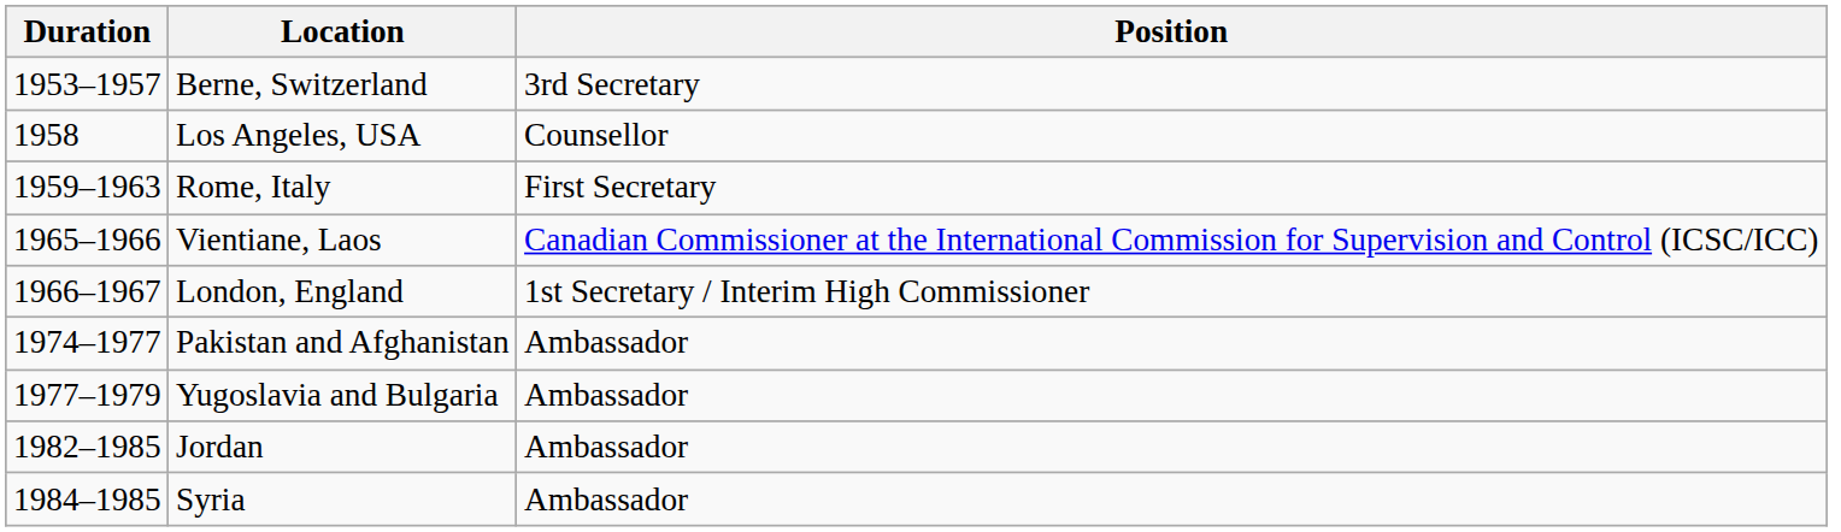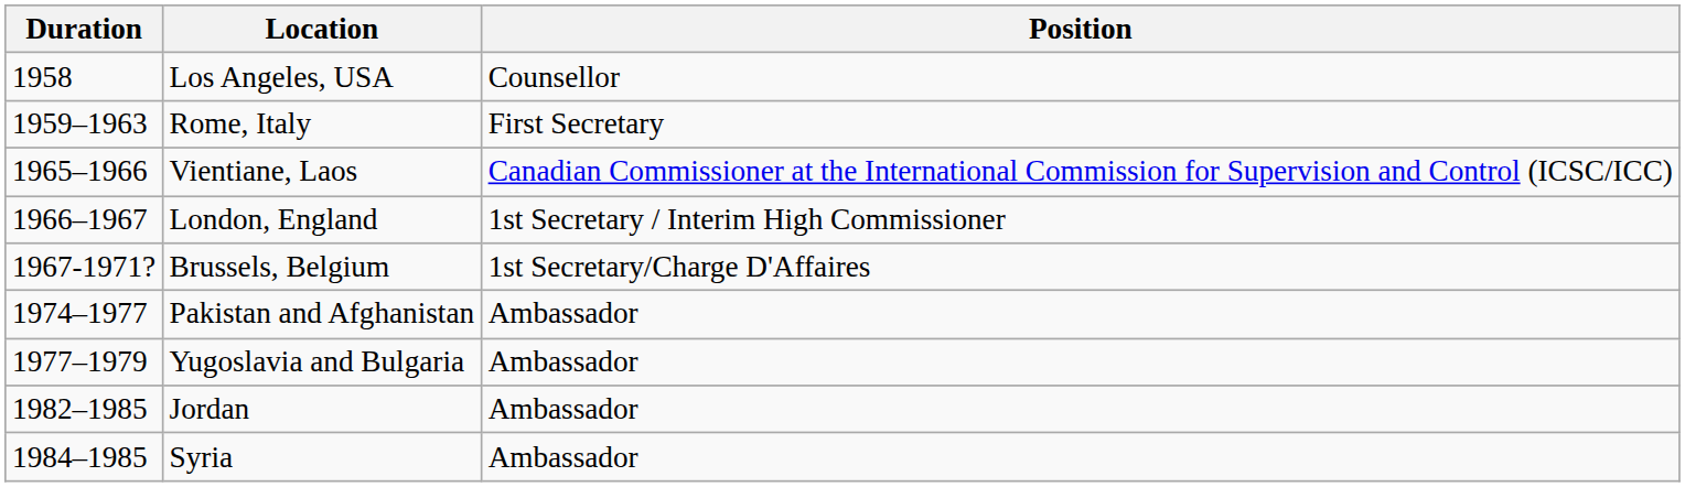- row: 1953–1957 | Berne, Switzerland | 3rd Secretary
+ row: 1967-1971? | Brussels, Belgium | 1st Secretary/Charge D'Affaires
